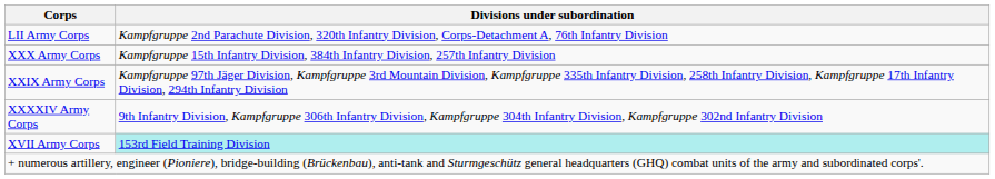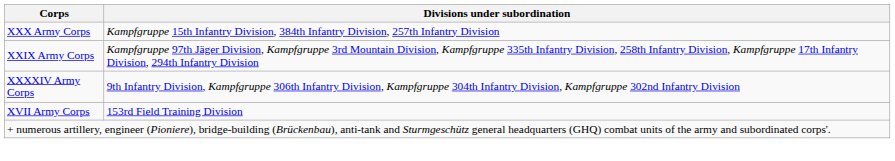- row: LII Army Corps | Kampfgruppe 2nd Parachute Division, 320th Infantry Division, Corps-Detachment A, 76th Infantry Division
XVII Army Corps | Divisions under subordination: paleturquoise background -> no background
